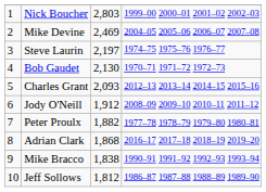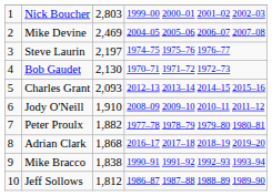Jody O'Neill | column 3: 1,912 -> 1,910
